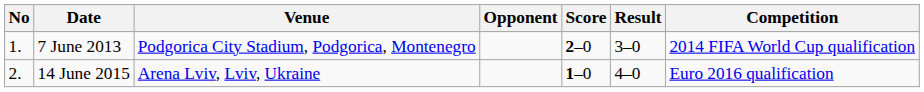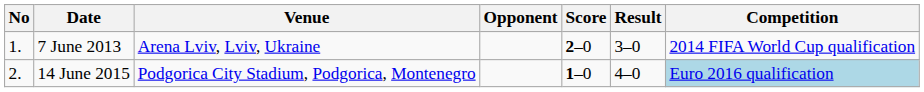7 June 2013 | Venue: Podgorica City Stadium, Podgorica, Montenegro -> Arena Lviv, Lviv, Ukraine
14 June 2015 | Venue: Arena Lviv, Lviv, Ukraine -> Podgorica City Stadium, Podgorica, Montenegro
14 June 2015 | Competition: no background -> lightblue background
